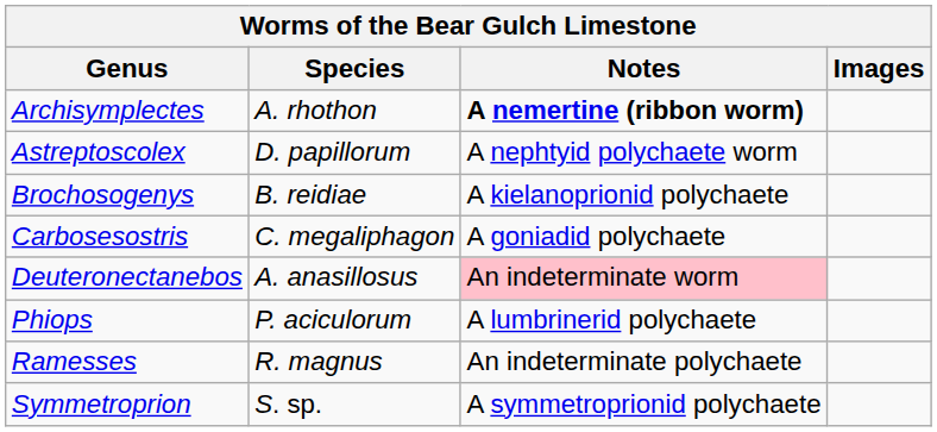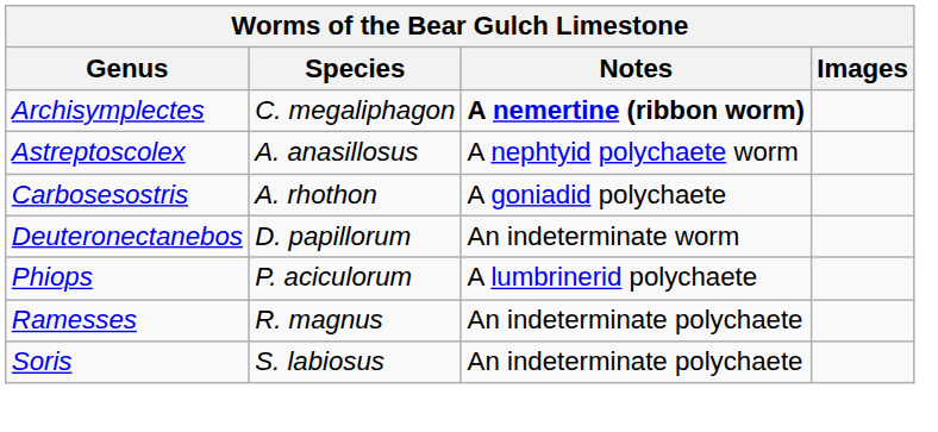Archisymplectes | Species: A. rhothon -> C. megaliphagon
Astreptoscolex | Species: D. papillorum -> A. anasillosus
- row: Brochosogenys | B. reidiae | A kielanoprionid polychaete
Carbosesostris | Species: C. megaliphagon -> A. rhothon
Deuteronectanebos | Species: A. anasillosus -> D. papillorum
Deuteronectanebos | Notes: pink background -> no background
+ row: Soris | S. labiosus | An indeterminate polychaete
- row: Symmetroprion | S. sp. | A symmetroprionid polychaete
